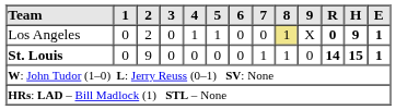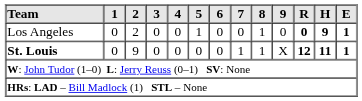Los Angeles | 4: 1 -> 0
Los Angeles | 8: khaki background -> no background
Los Angeles | 9: X -> 0
St. Louis | 9: 0 -> X
St. Louis | R: 14 -> 12
St. Louis | H: 15 -> 11
